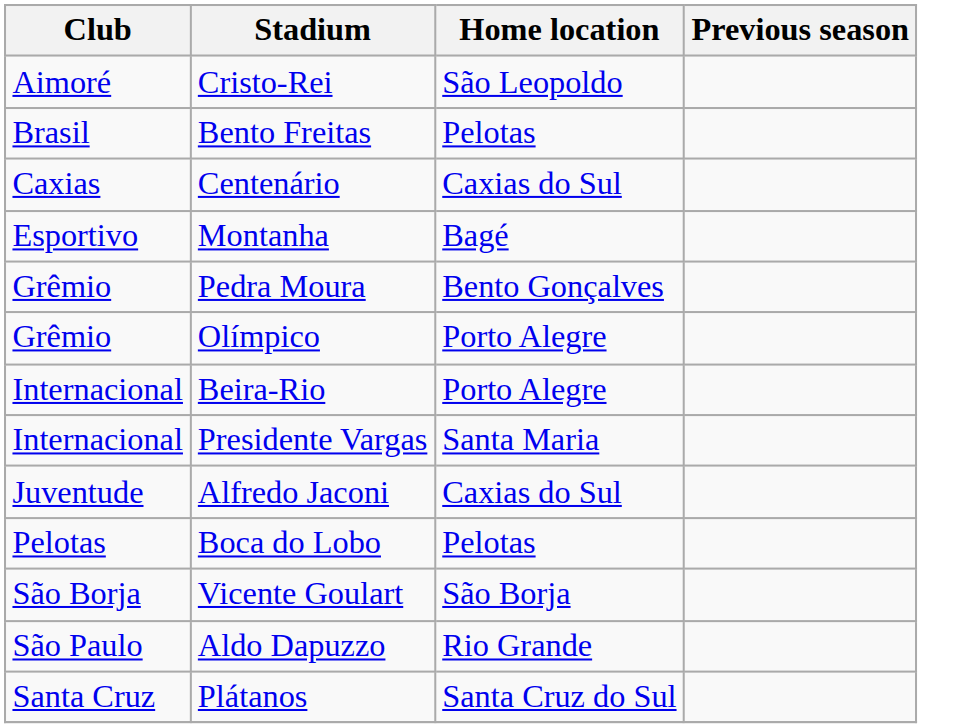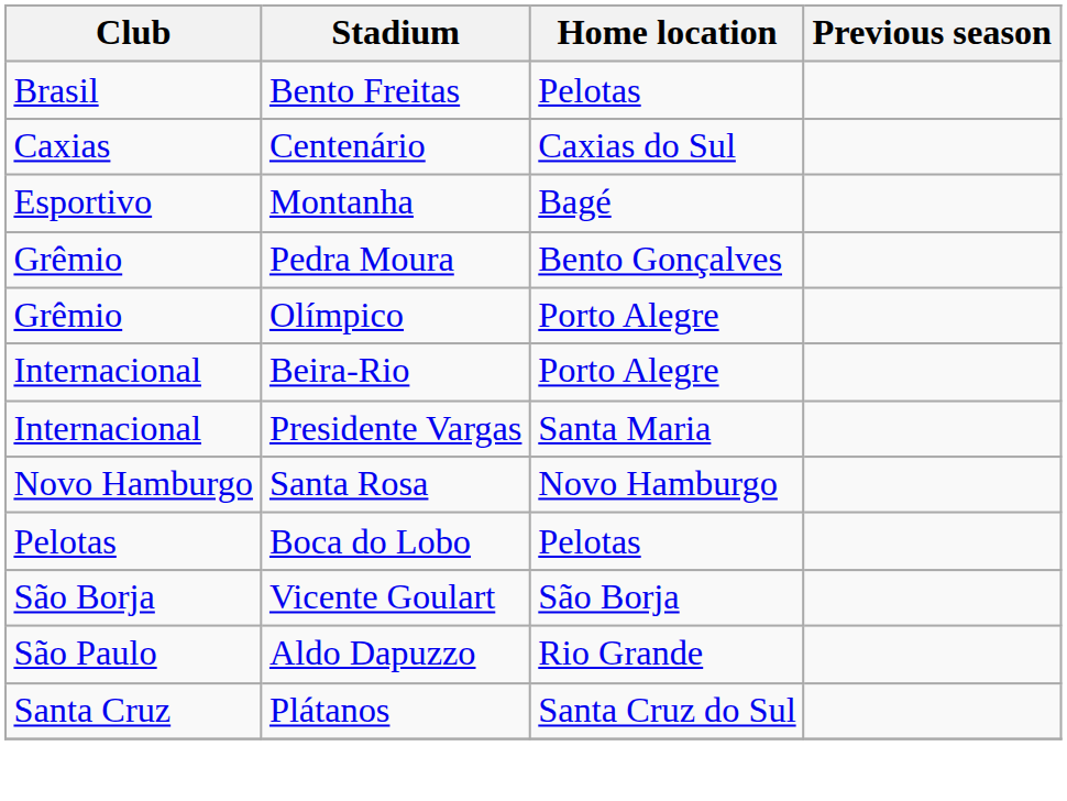- row: Aimoré | Cristo-Rei | São Leopoldo
- row: Juventude | Alfredo Jaconi | Caxias do Sul
+ row: Novo Hamburgo | Santa Rosa | Novo Hamburgo
